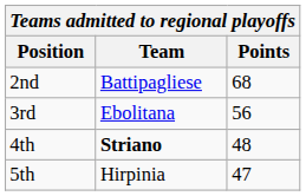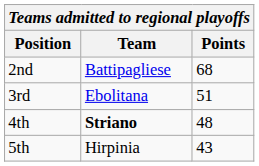3rd | Points: 56 -> 51
5th | Points: 47 -> 43
